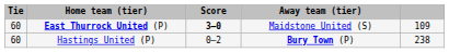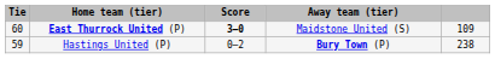Hastings United (P) | Tie: 60 -> 59
